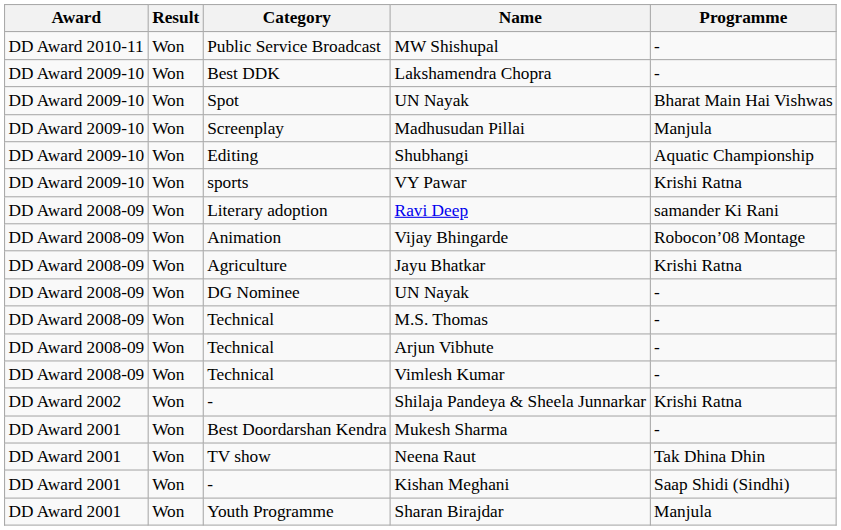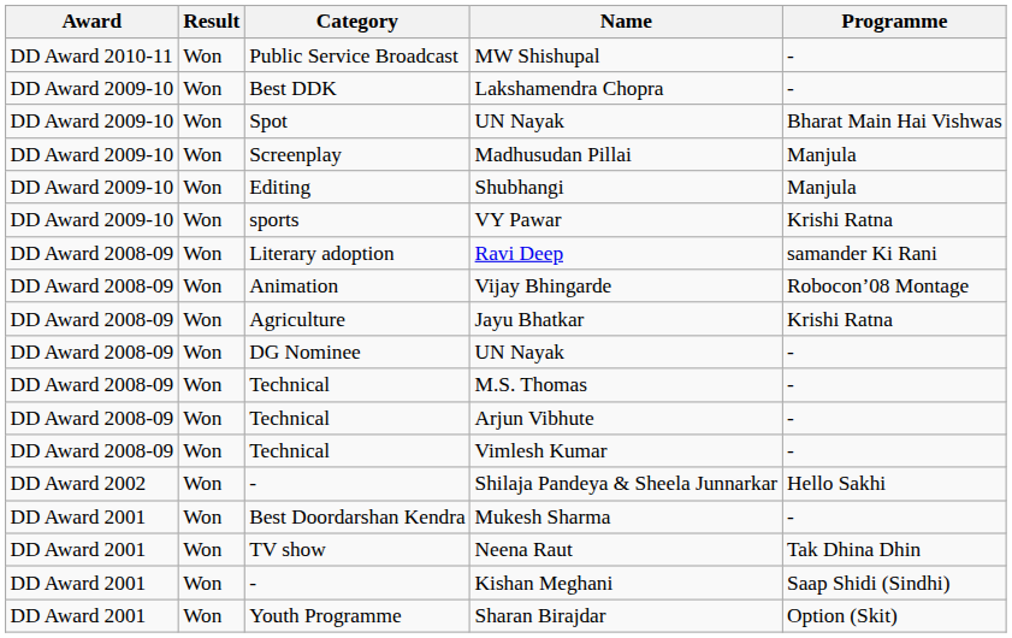Shubhangi | Programme: Aquatic Championship -> Manjula
Shilaja Pandeya & Sheela Junnarkar | Programme: Krishi Ratna -> Hello Sakhi
Sharan Birajdar | Programme: Manjula -> Option (Skit)
